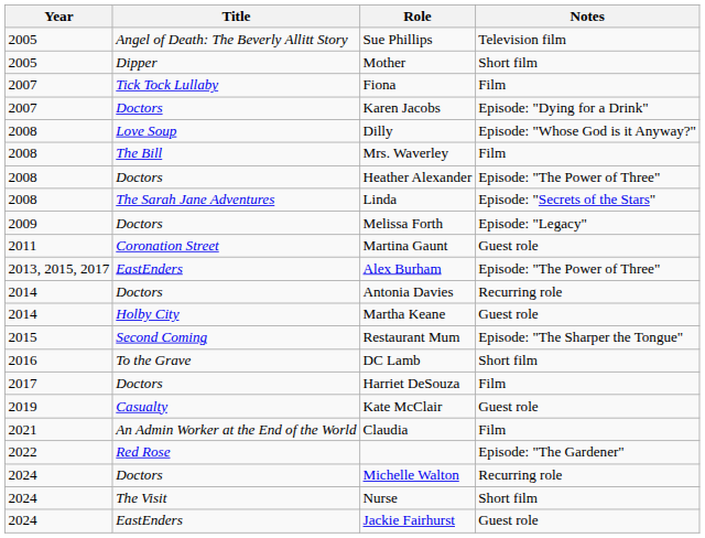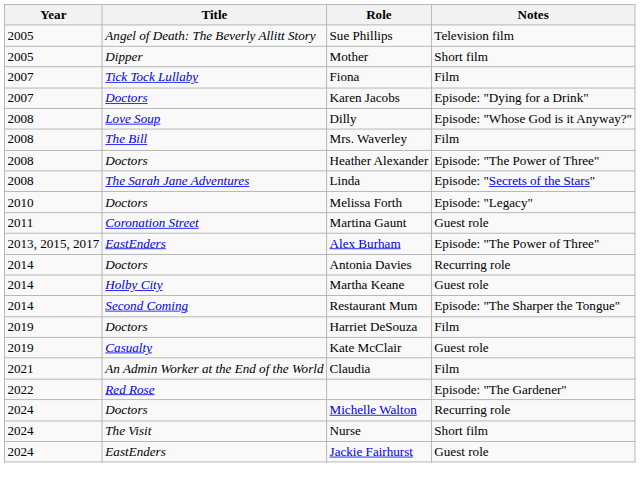Melissa Forth | Year: 2009 -> 2010
Restaurant Mum | Year: 2015 -> 2014
- row: 2016 | To the Grave | DC Lamb | Short film
Harriet DeSouza | Year: 2017 -> 2019
